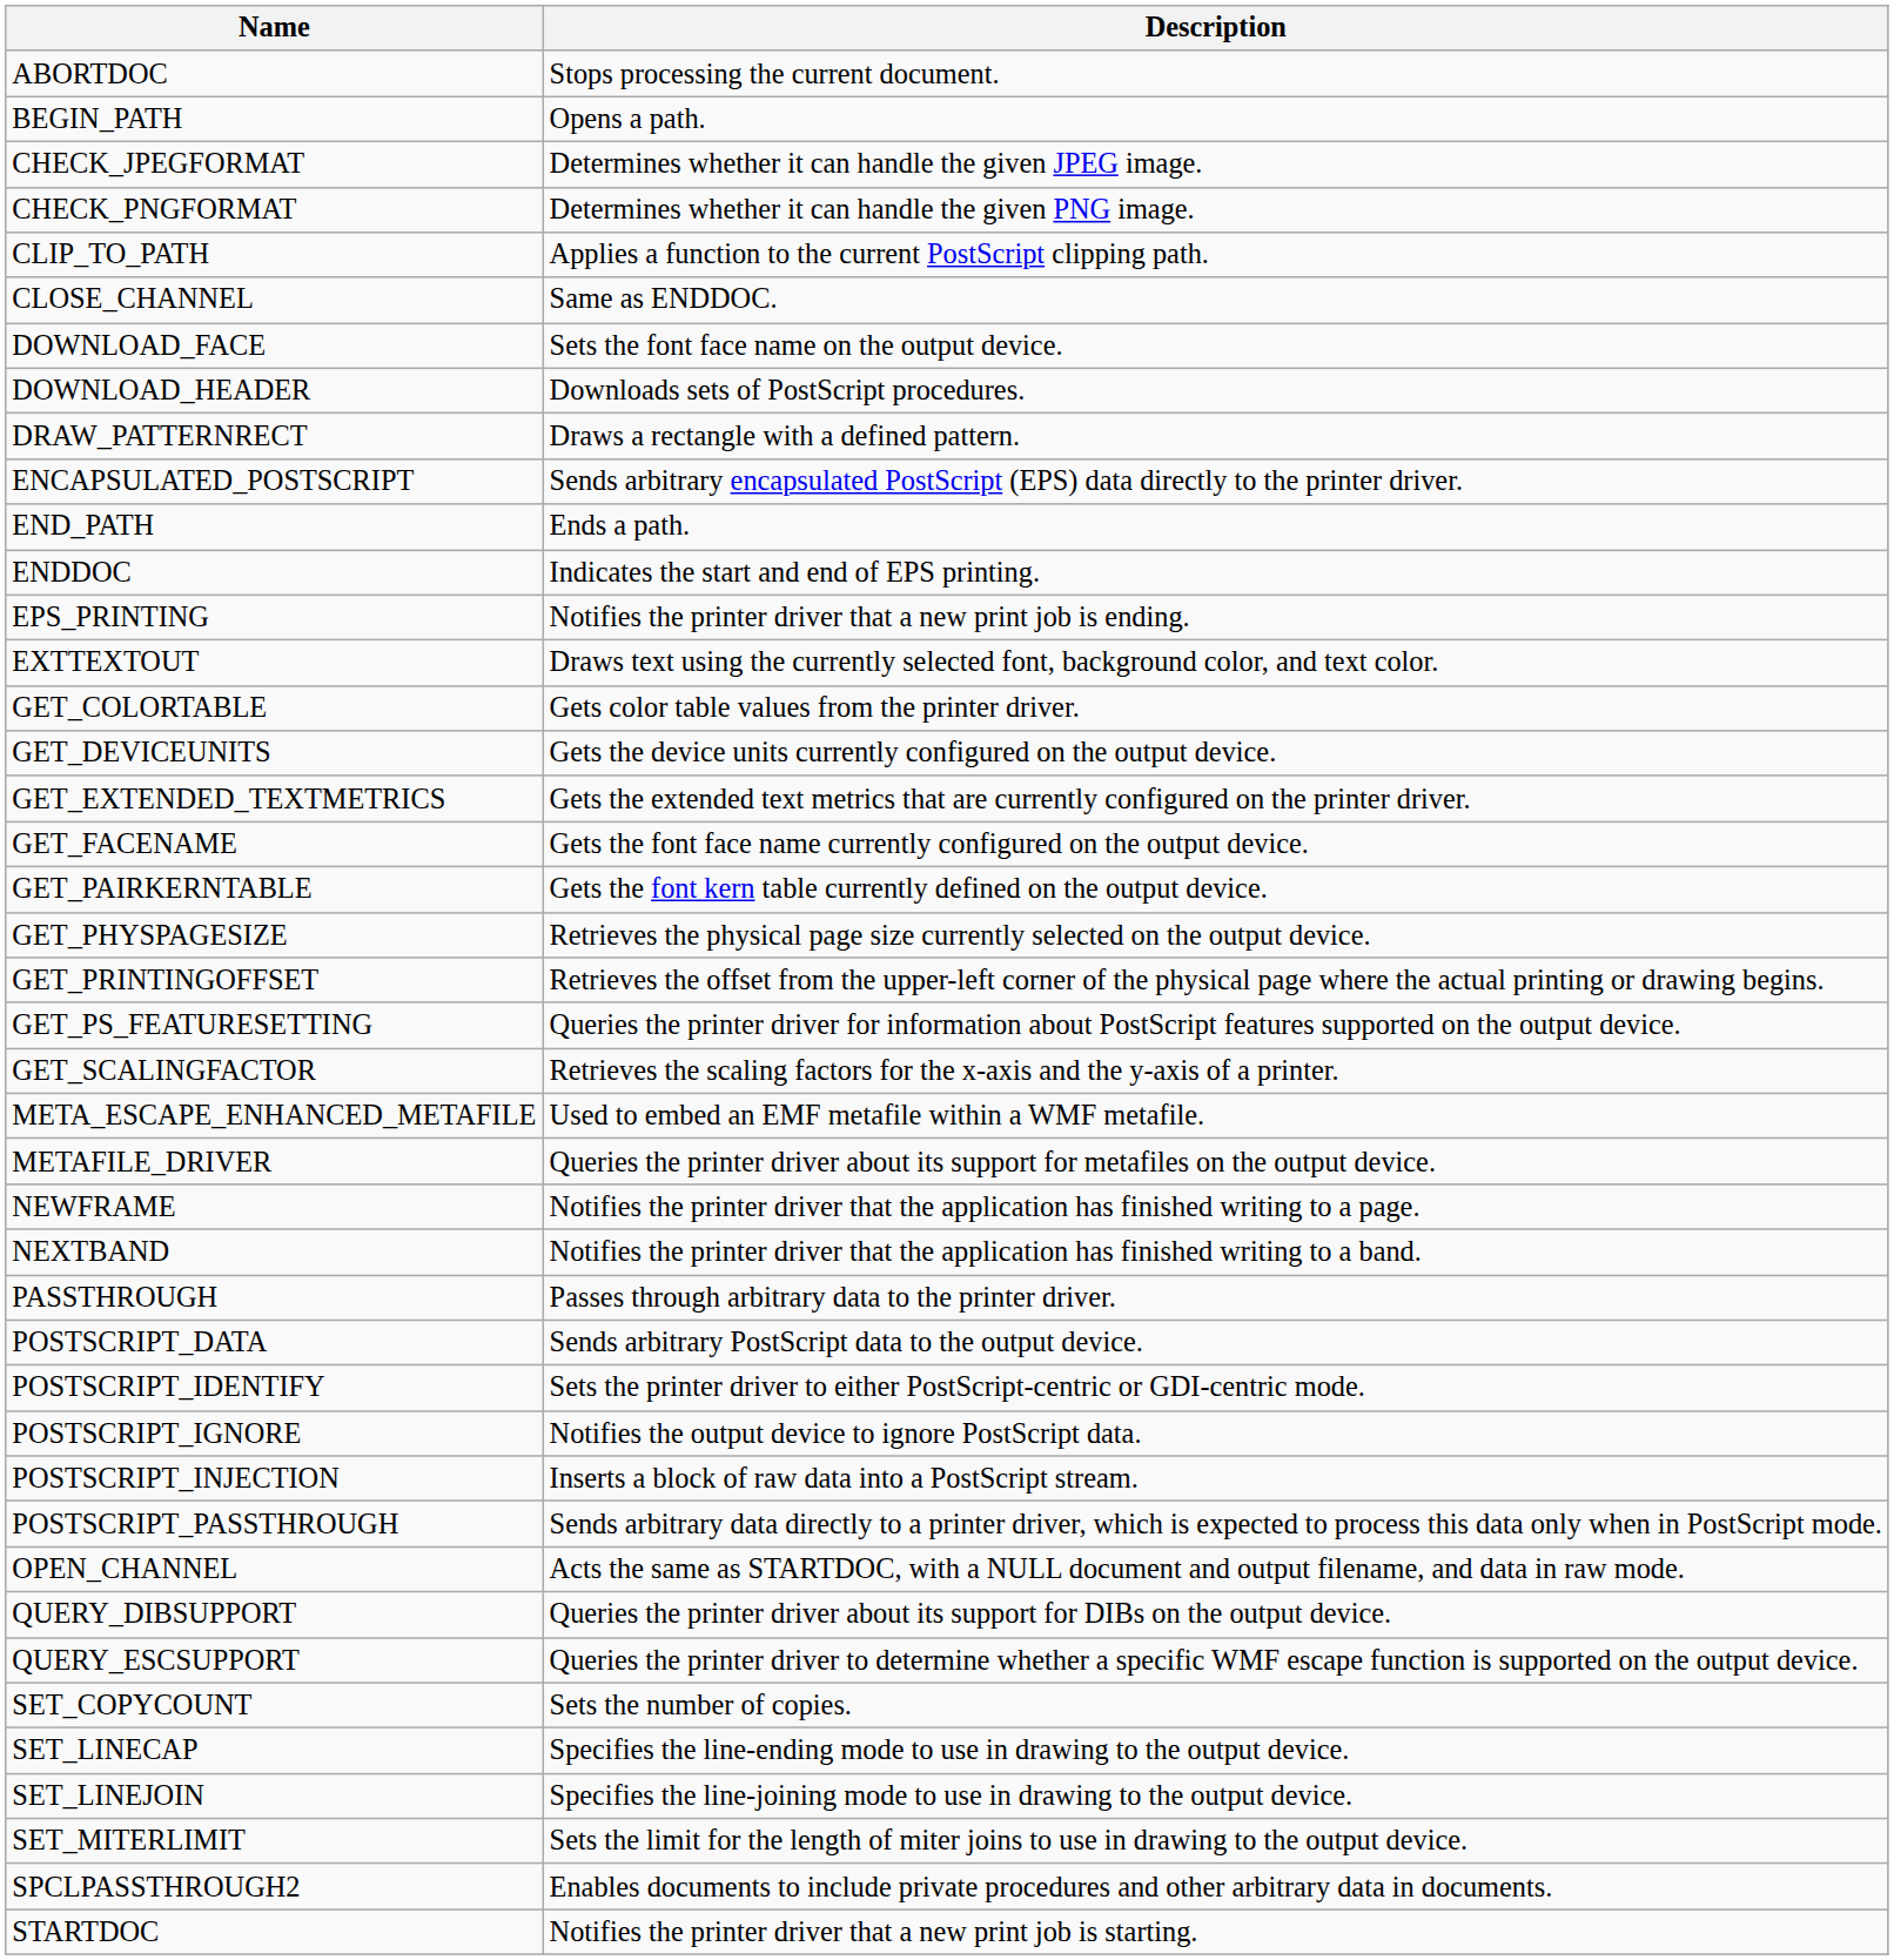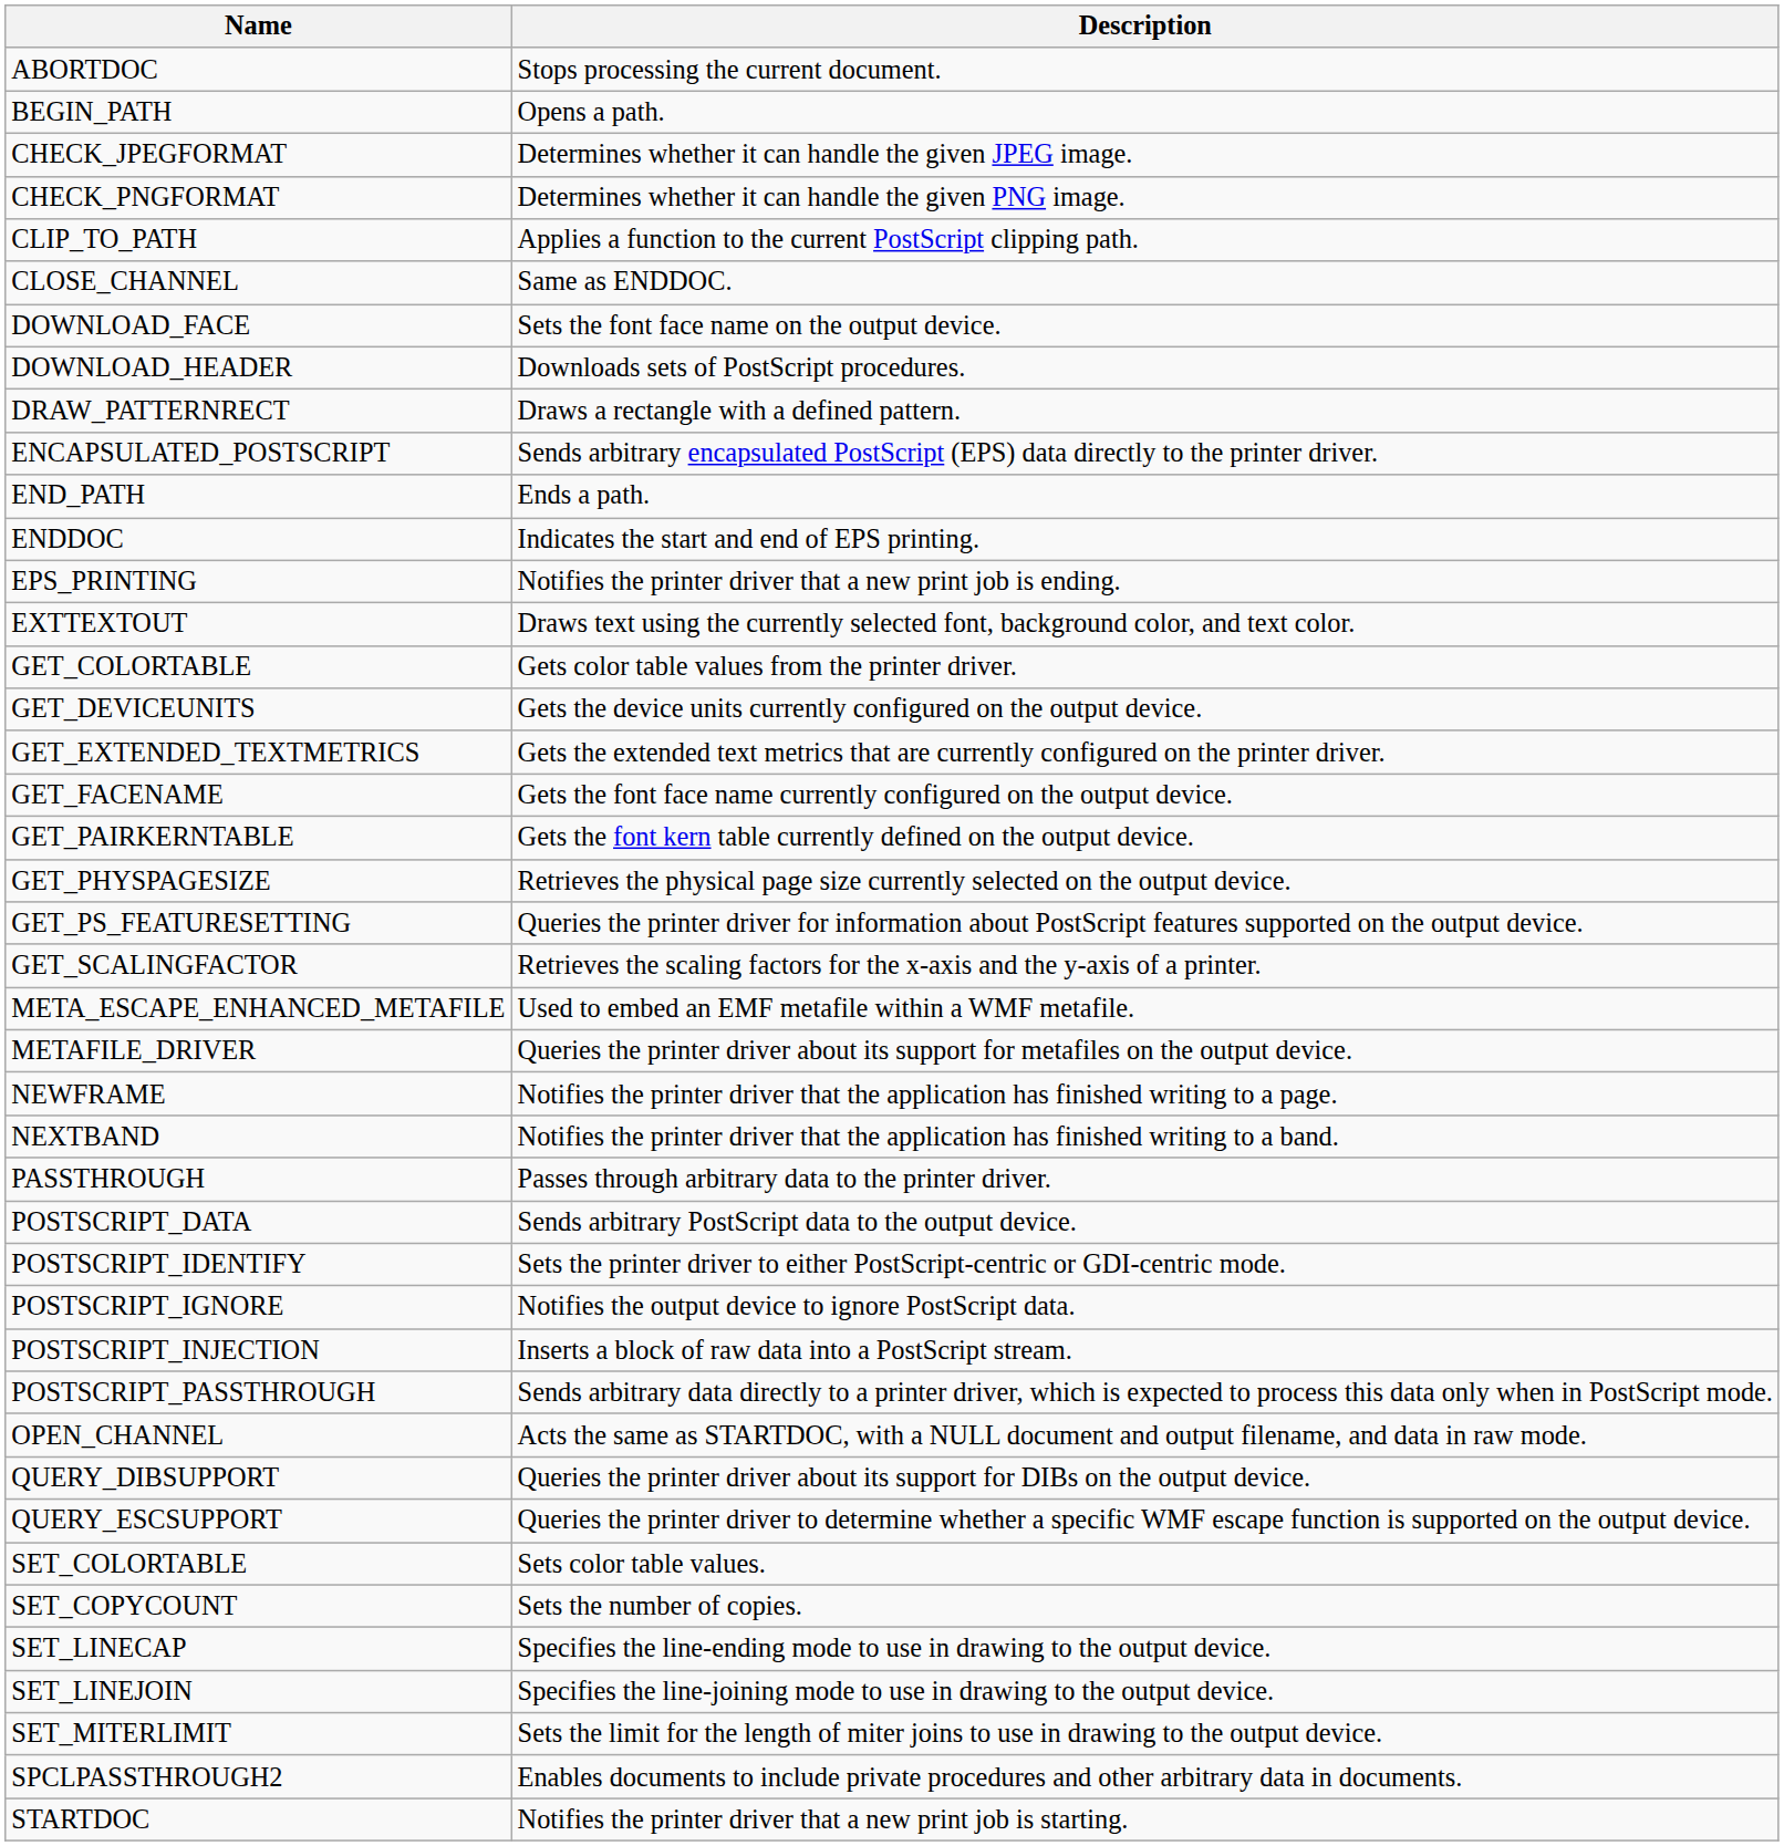- row: GET_PRINTINGOFFSET | Retrieves the offset from the upper-left corner of the physical page where the actual printing or drawing begins.
+ row: SET_COLORTABLE | Sets color table values.
